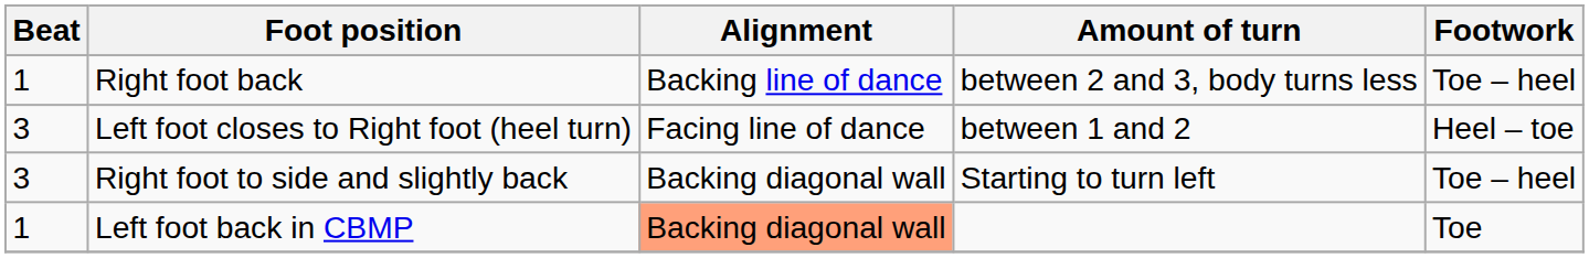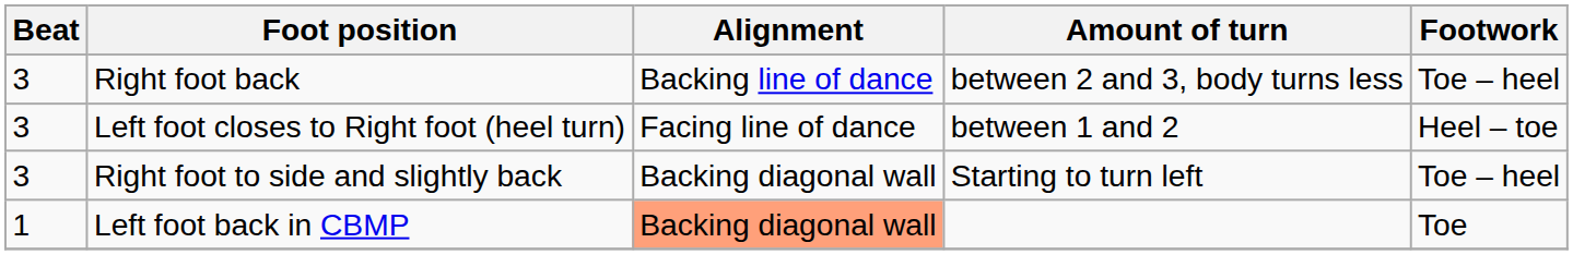Right foot back | Beat: 1 -> 3
